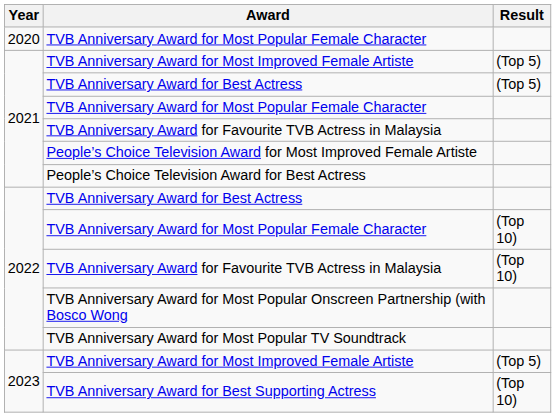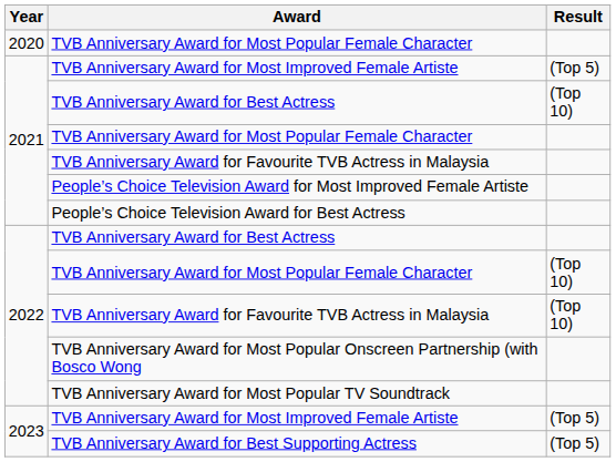2021 / TVB Anniversary Award for Best Actress | Result: (Top 5) -> (Top 10)
TVB Anniversary Award for Best Supporting Actress | Result: (Top 10) -> (Top 5)
